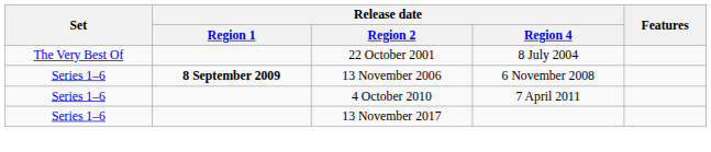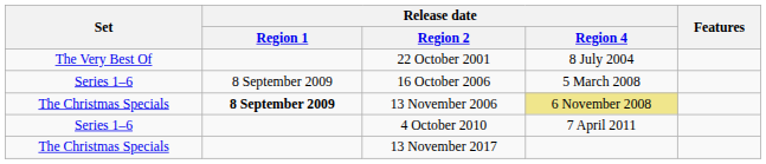+ row: Series 1–6 | 8 September 2009 | 16 October 2006 | 5 March 2008
13 November 2006 | Set: Series 1–6 -> The Christmas Specials
13 November 2006 | Release date / Region 4: no background -> khaki background
13 November 2017 | Set: Series 1–6 -> The Christmas Specials
